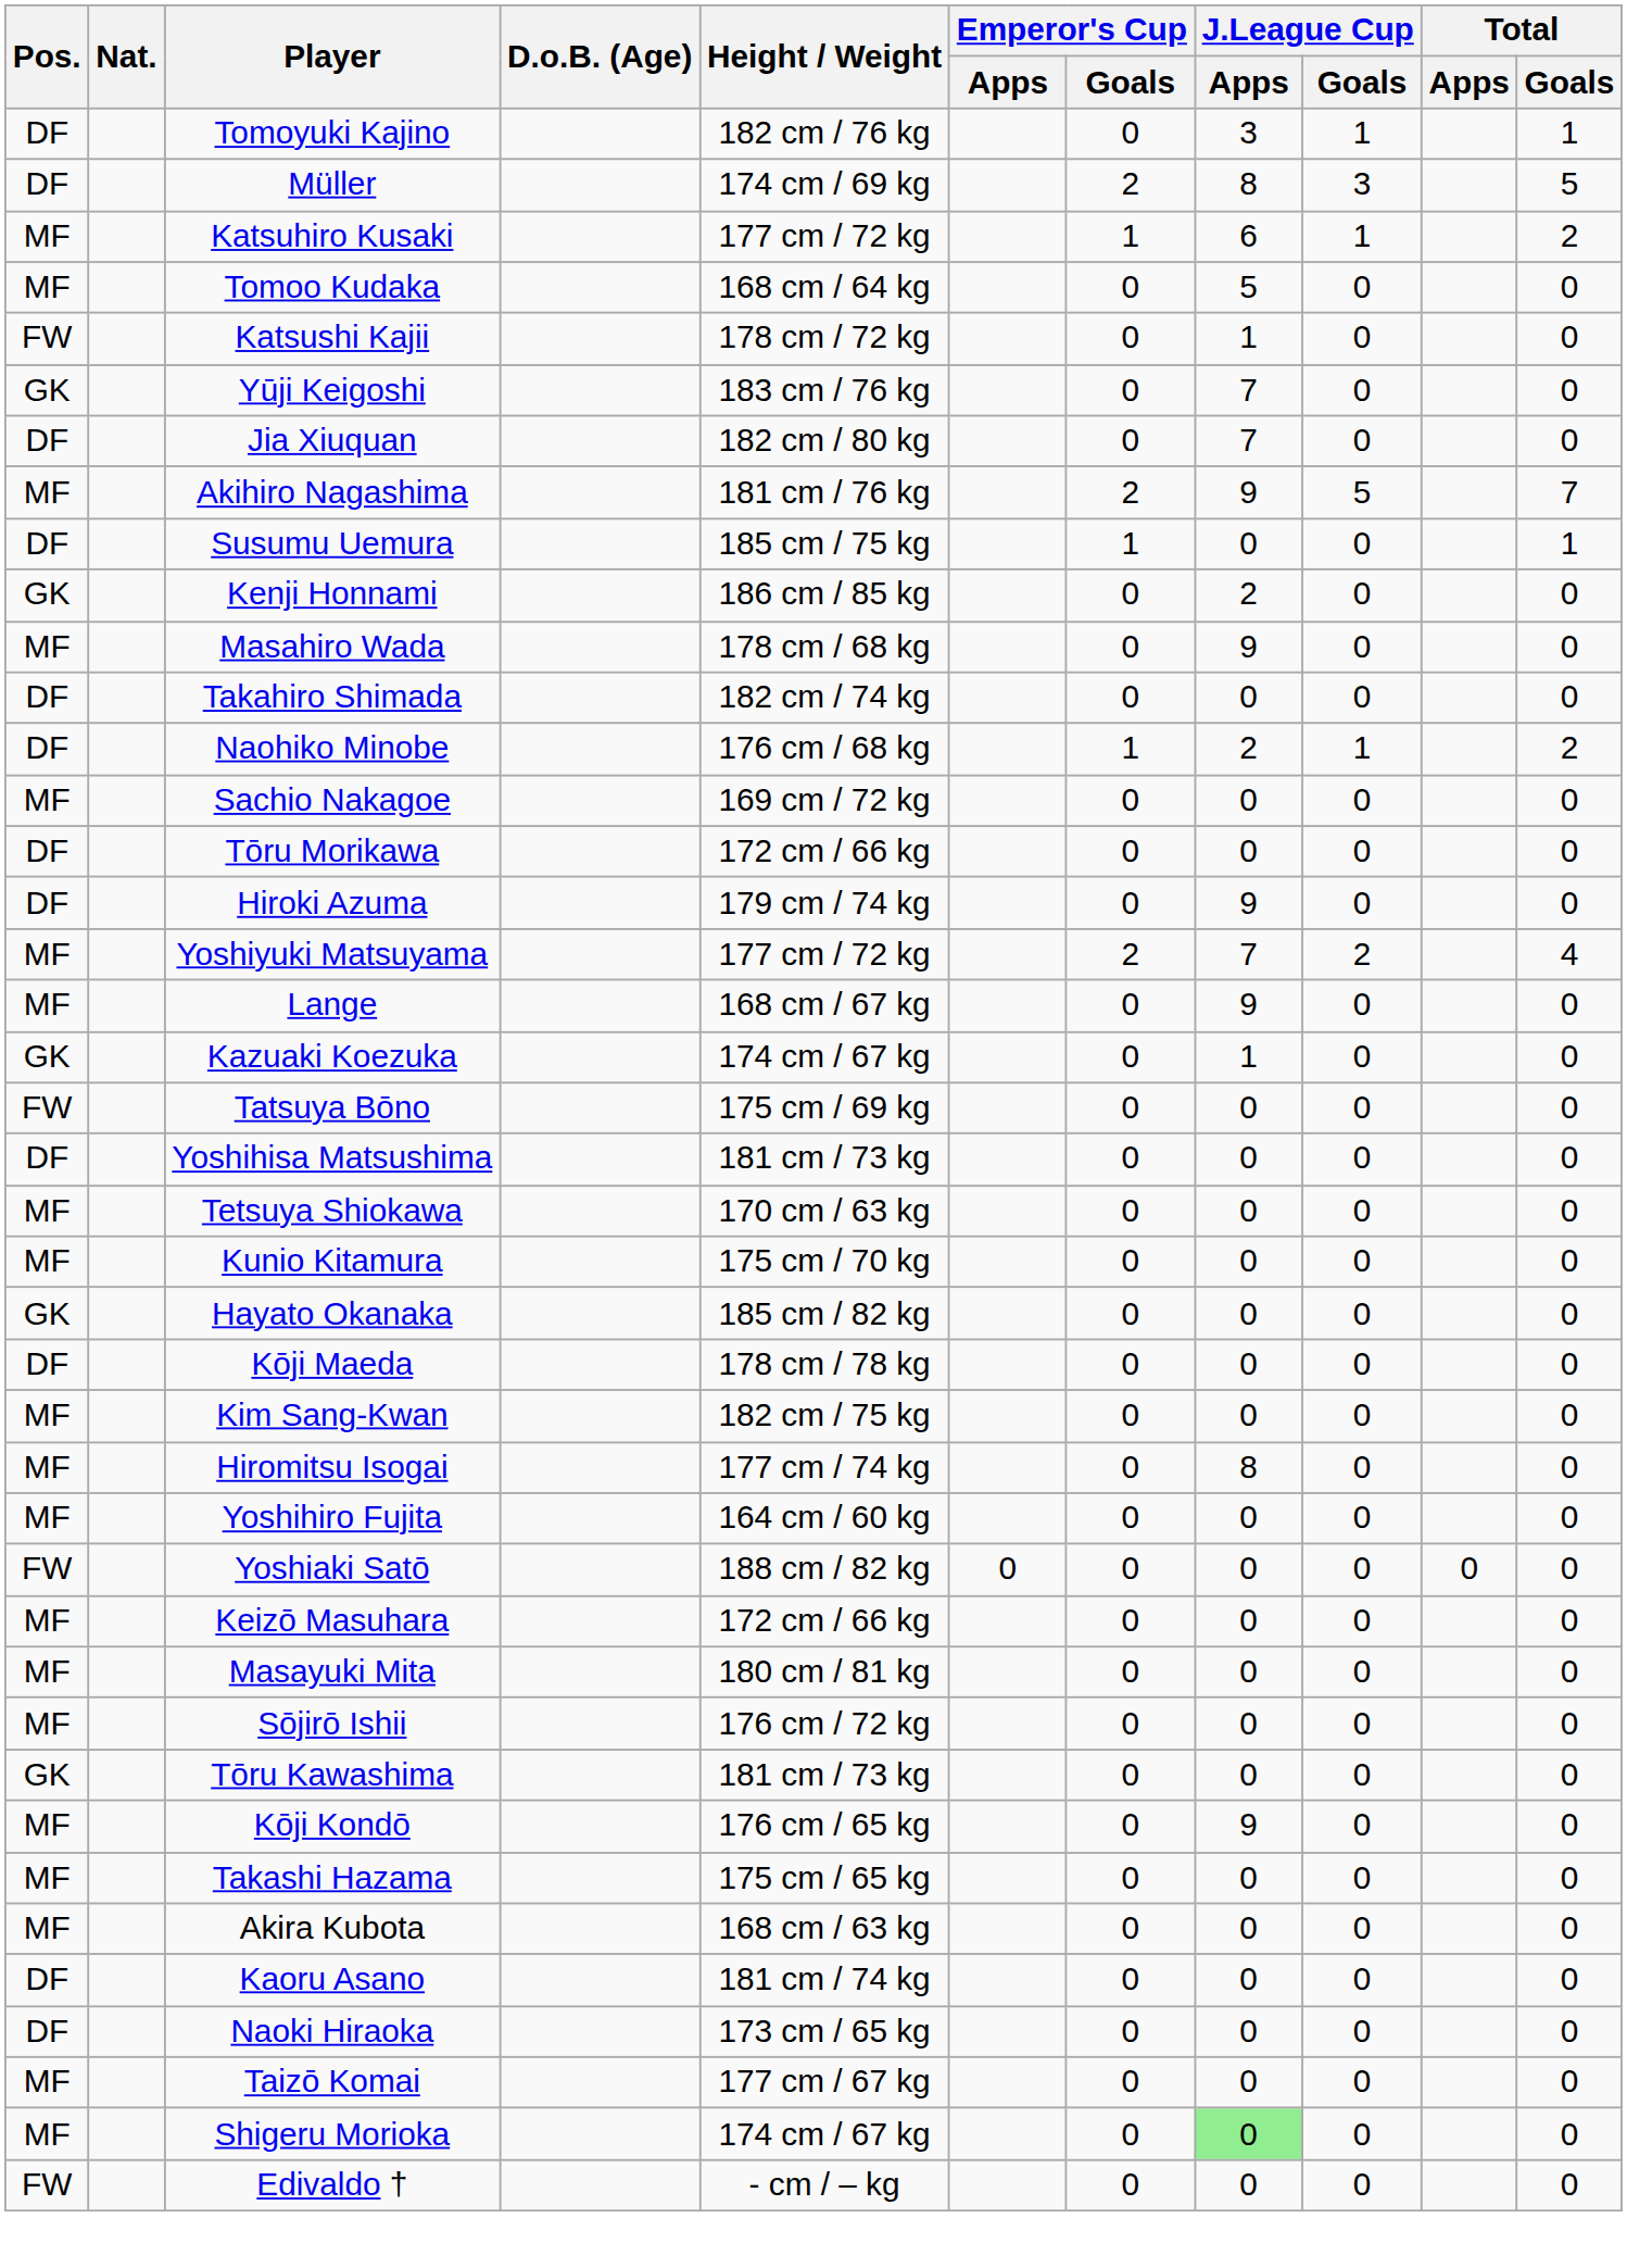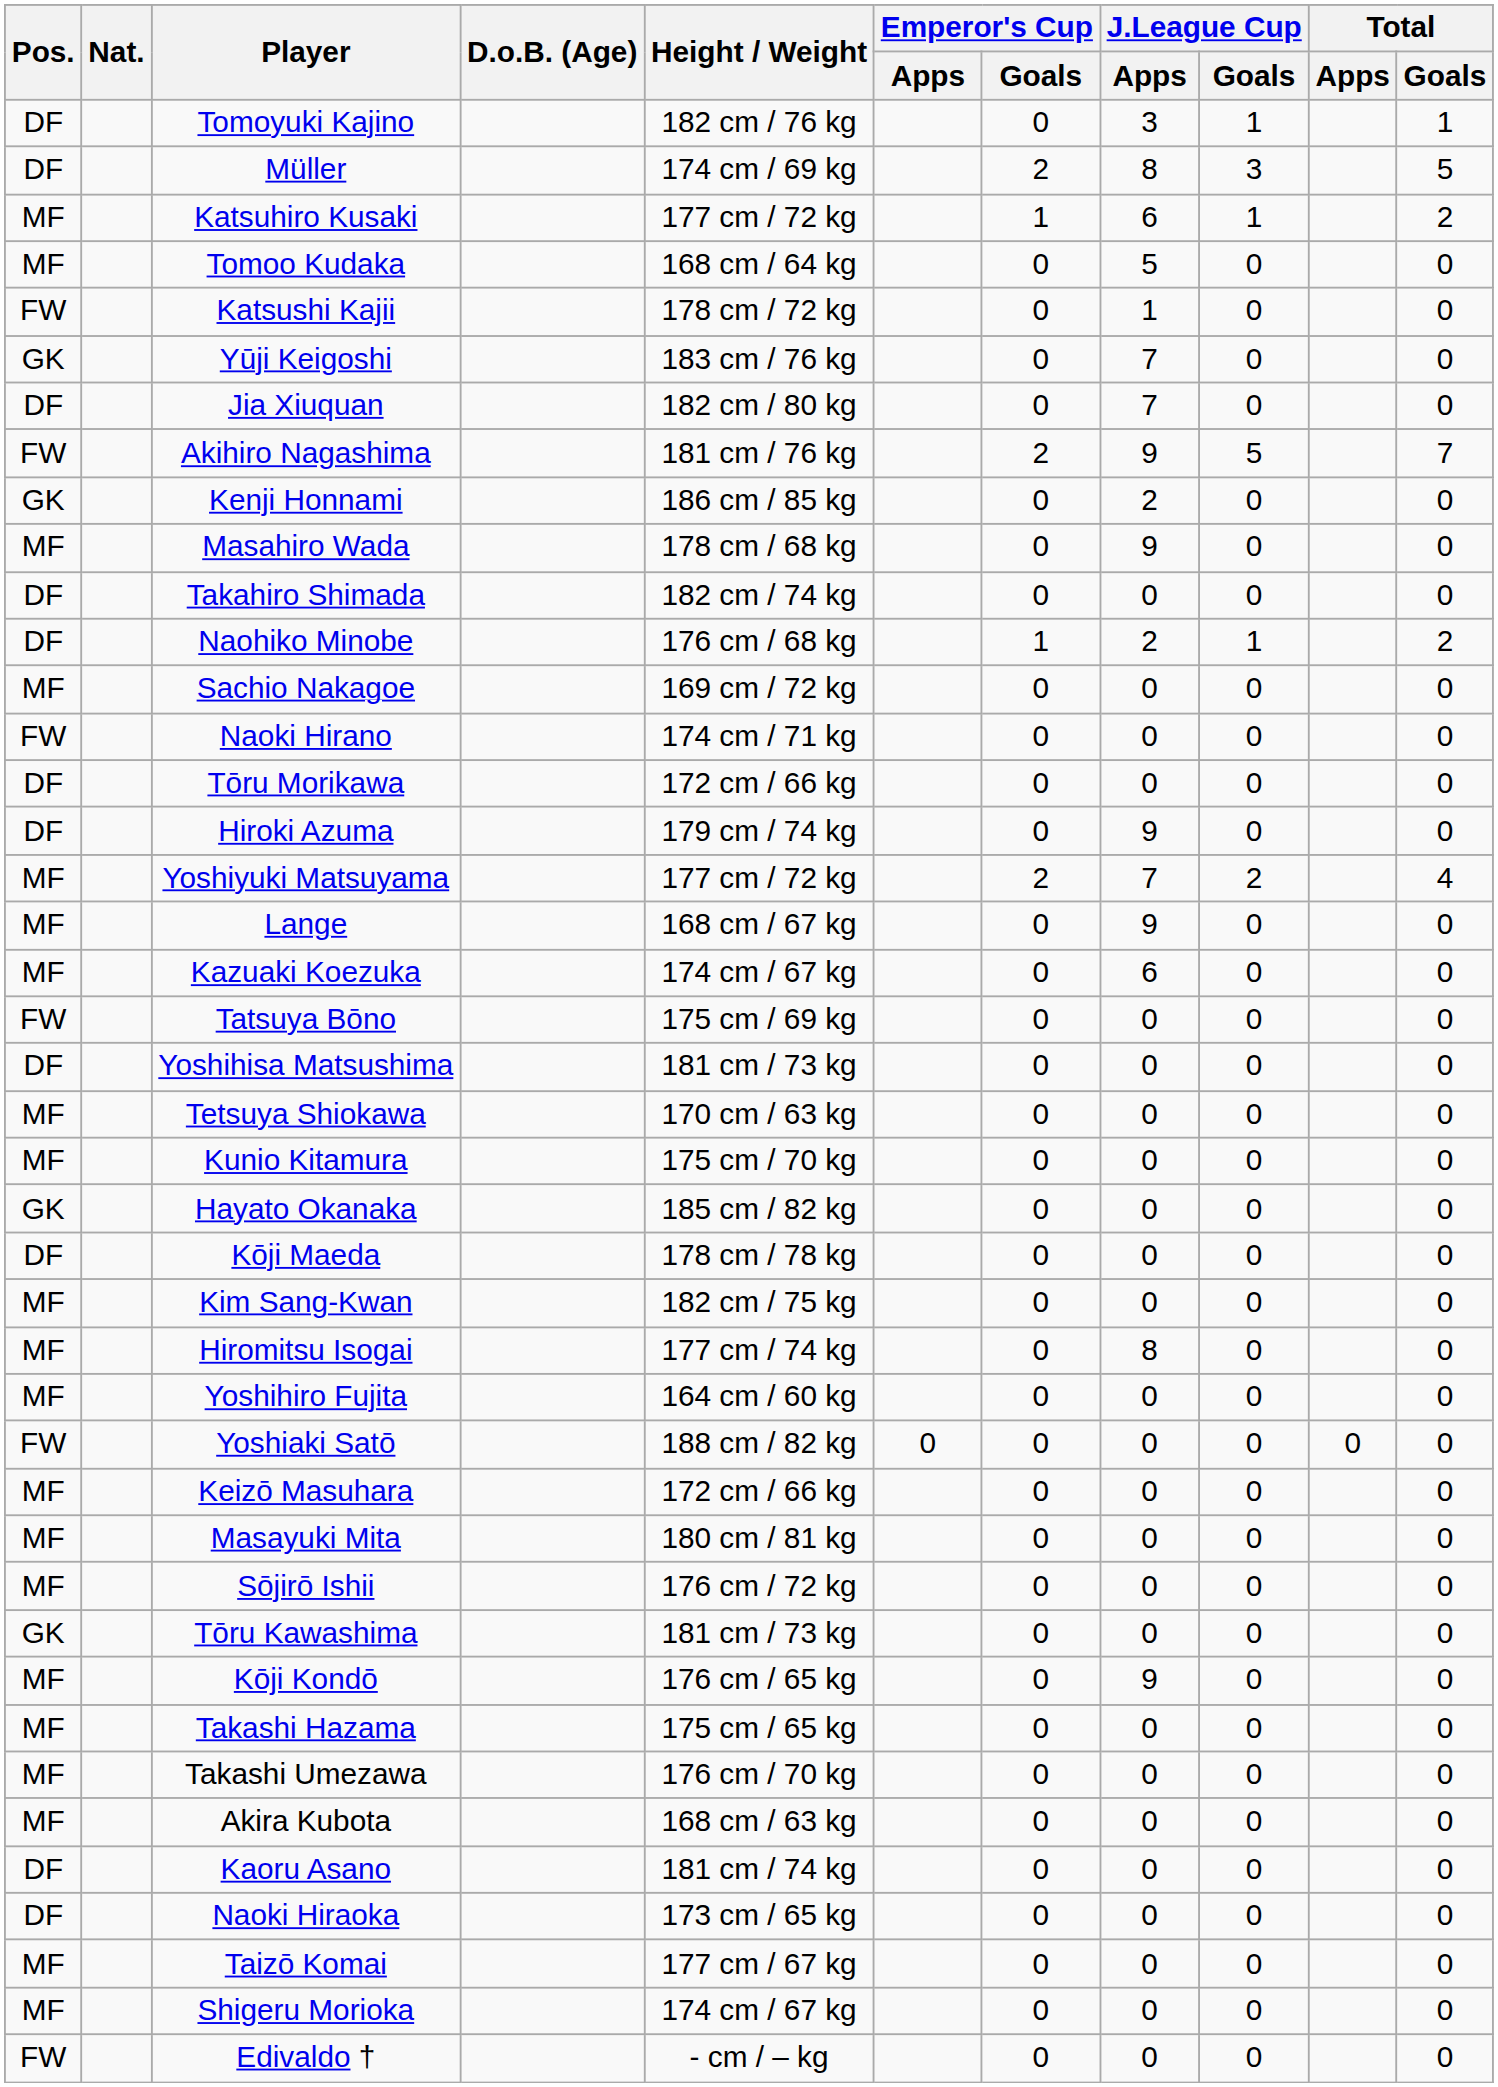Akihiro Nagashima | Pos.: MF -> FW
- row: DF | Susumu Uemura | 185 cm / 75 kg | 1 | 0 | 0 | 1
+ row: FW | Naoki Hirano | 174 cm / 71 kg | 0 | 0 | 0 | 0
Kazuaki Koezuka | Pos.: GK -> MF
Kazuaki Koezuka | J.League Cup / Apps: 1 -> 6
+ row: MF | Takashi Umezawa | 176 cm / 70 kg | 0 | 0 | 0 | 0
Shigeru Morioka | J.League Cup / Apps: lightgreen background -> no background
